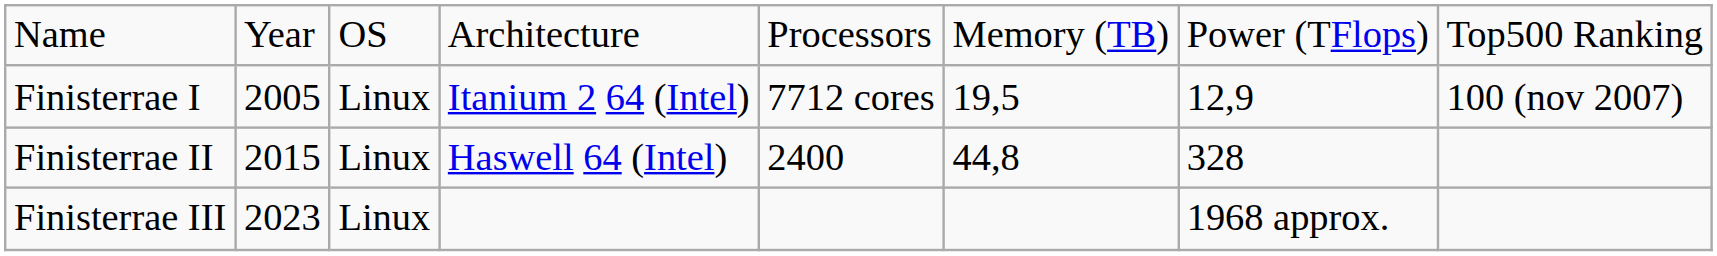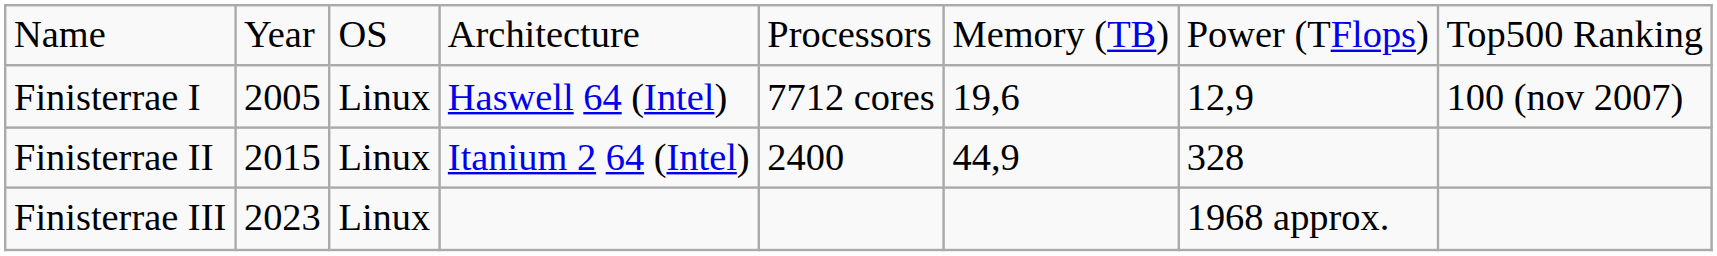Finisterrae I | column 4: Itanium 2 64 (Intel) -> Haswell 64 (Intel)
Finisterrae I | column 6: 19,5 -> 19,6
Finisterrae II | column 4: Haswell 64 (Intel) -> Itanium 2 64 (Intel)
Finisterrae II | column 6: 44,8 -> 44,9
